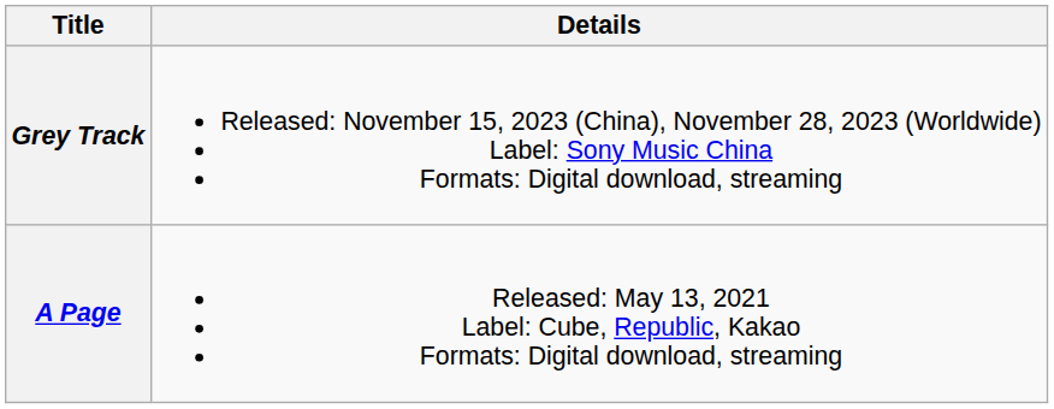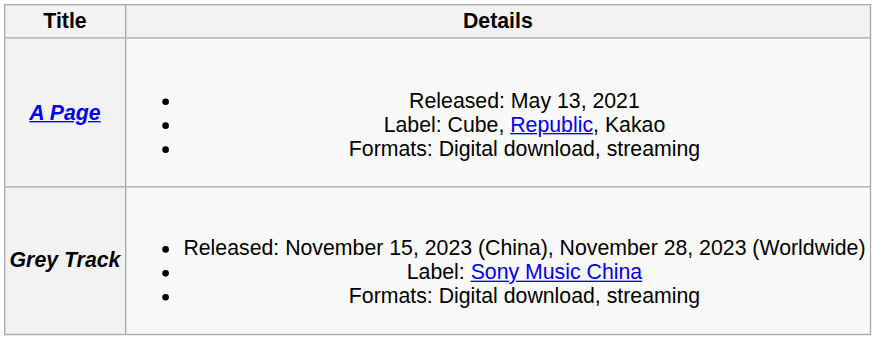rows swapped: A Page <-> Grey Track
